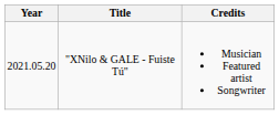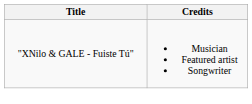- column: Year | 2021.05.20
